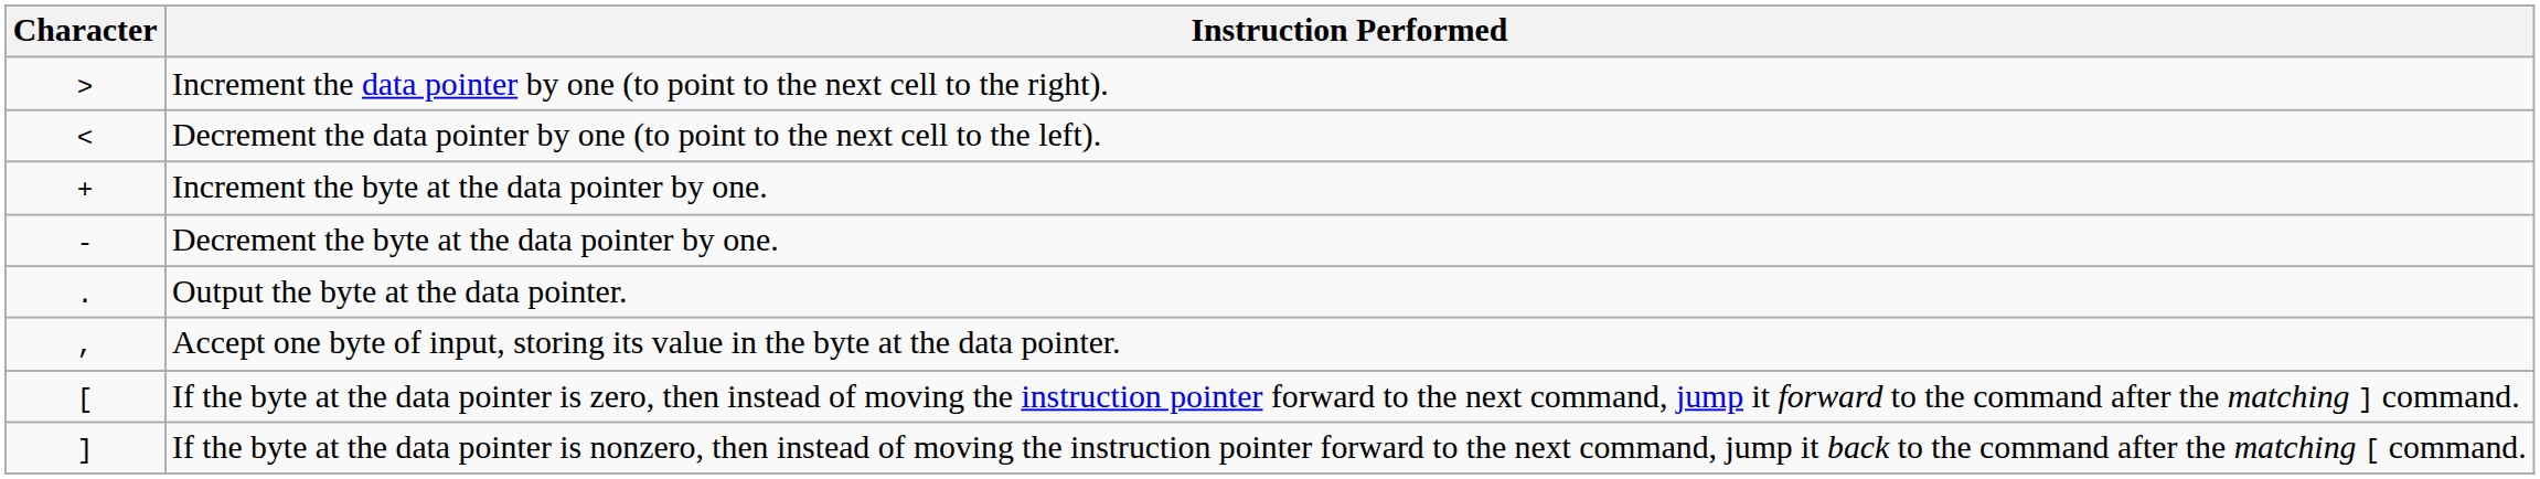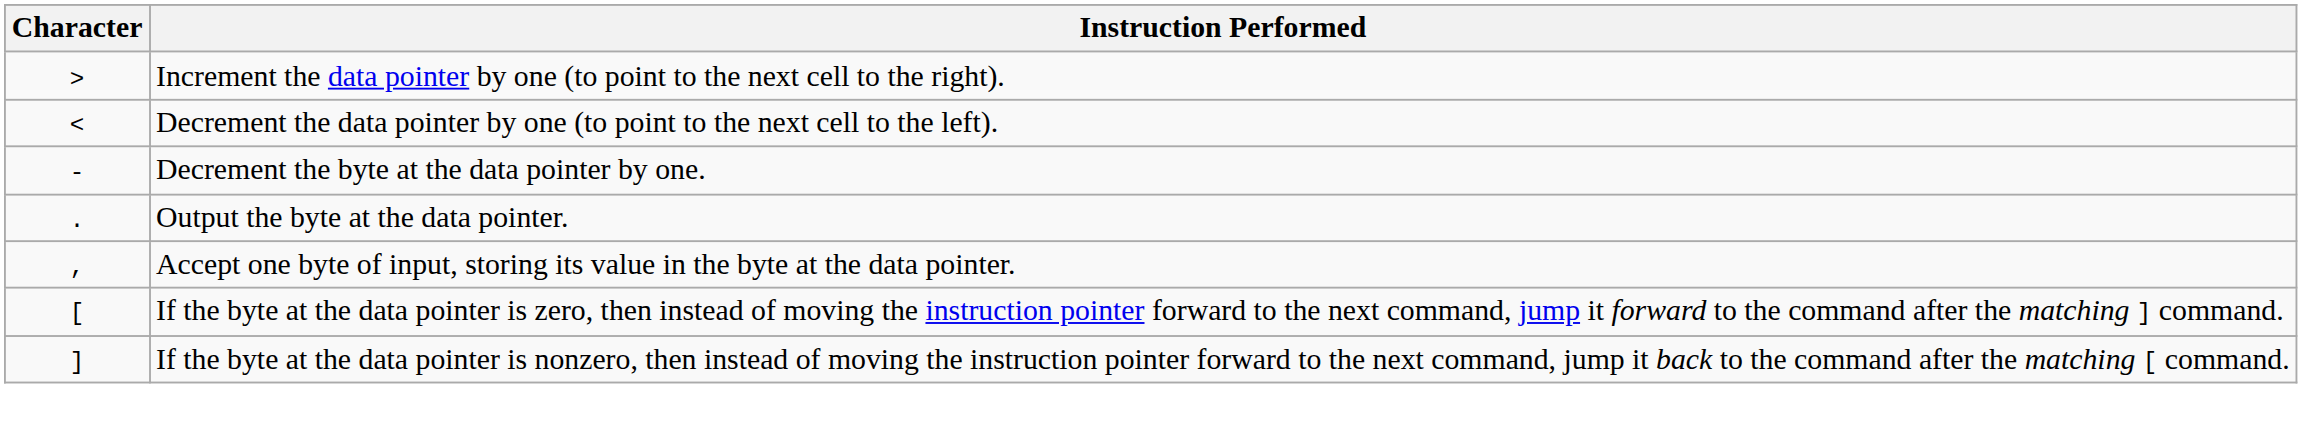- row: + | Increment the byte at the data pointer by one.
